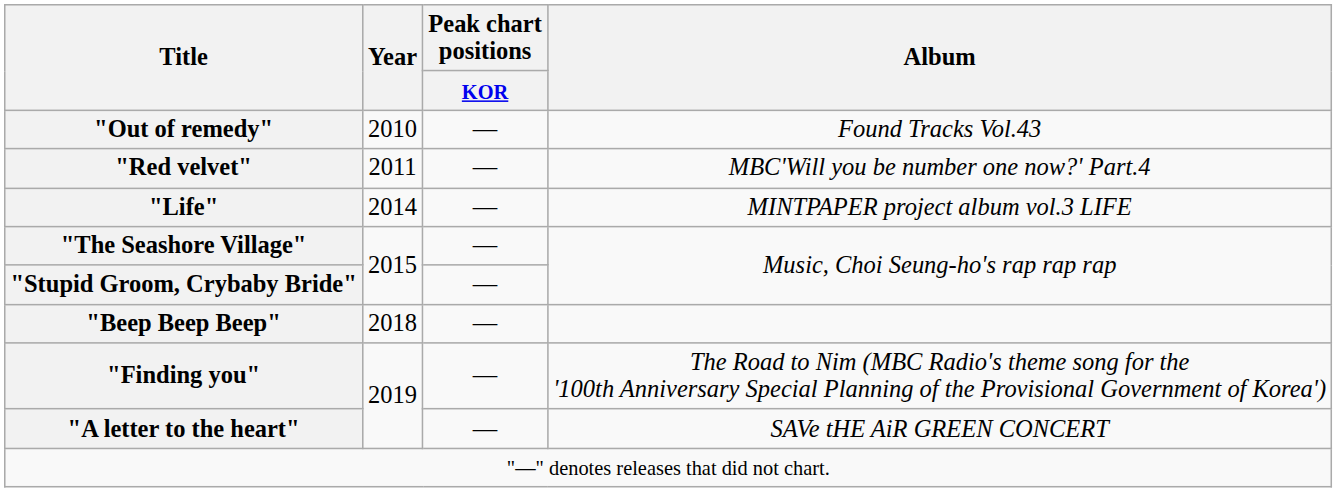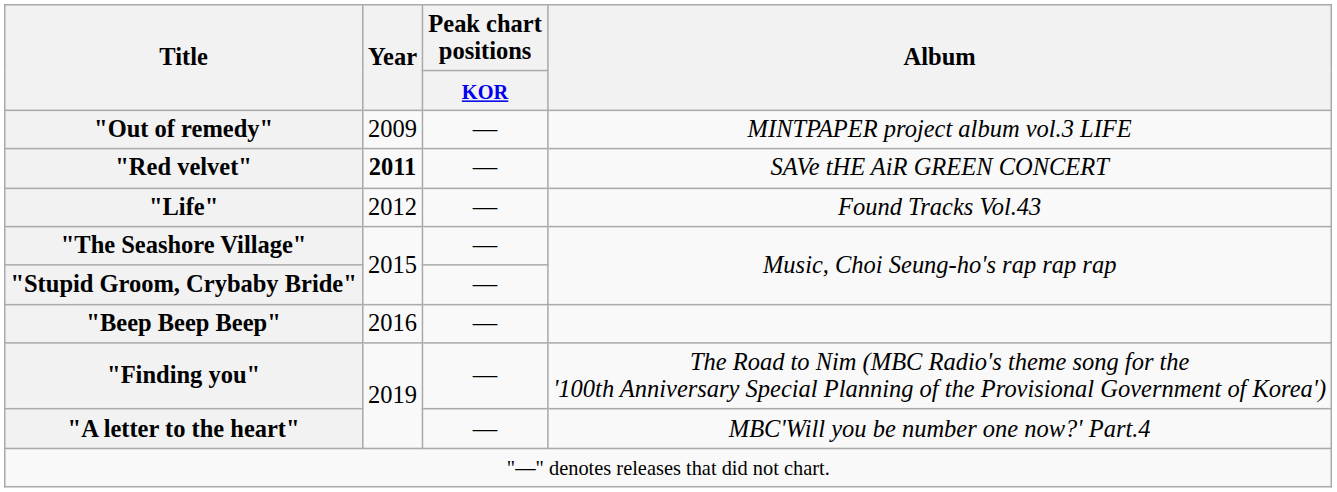"Out of remedy" | Year: 2010 -> 2009
"Out of remedy" | Album: Found Tracks Vol.43 -> MINTPAPER project album vol.3 LIFE
"Red velvet" | Year: normal -> bold
"Red velvet" | Album: MBC'Will you be number one now?' Part.4 -> SAVe tHE AiR GREEN CONCERT
"Life" | Year: 2014 -> 2012
"Life" | Album: MINTPAPER project album vol.3 LIFE -> Found Tracks Vol.43
"Beep Beep Beep" | Year: 2018 -> 2016
"A letter to the heart" | Album: SAVe tHE AiR GREEN CONCERT -> MBC'Will you be number one now?' Part.4
